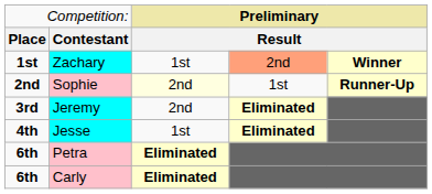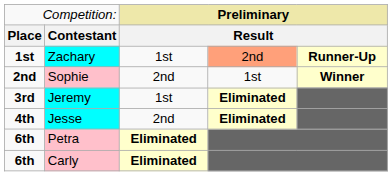Zachary | column 5: Winner -> Runner-Up
Sophie | column 3: lightyellow background -> no background
Sophie | column 5: Runner-Up -> Winner
Jeremy | column 3: 2nd -> 1st
Jesse | column 3: 1st -> 2nd
